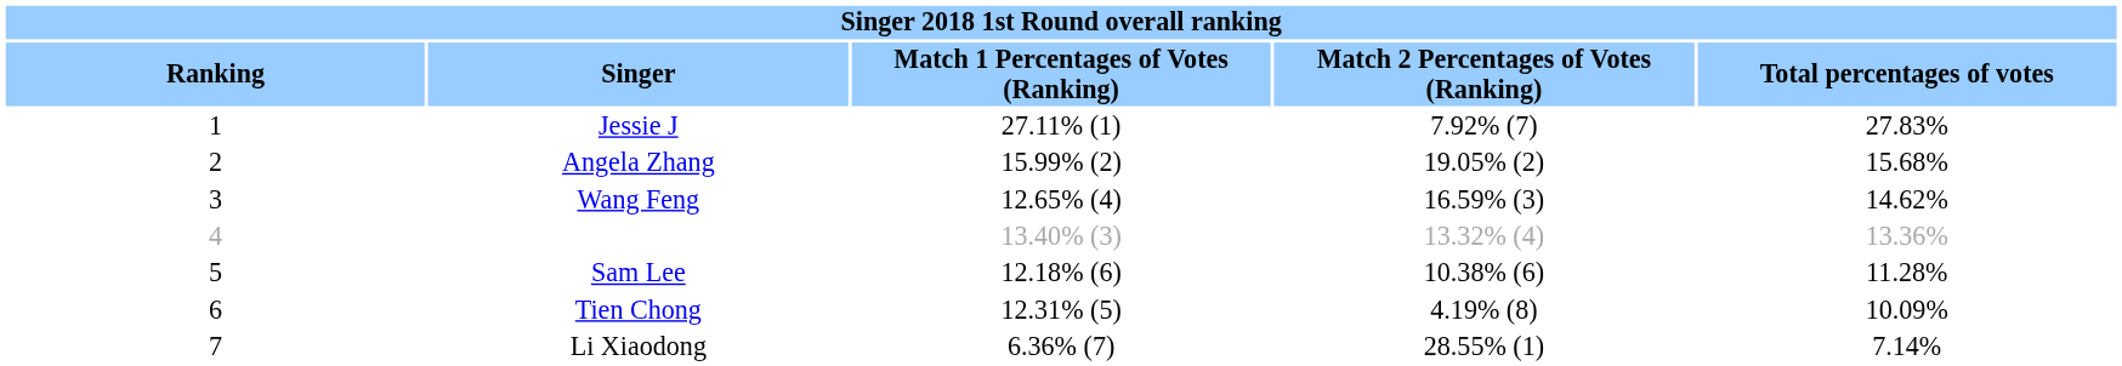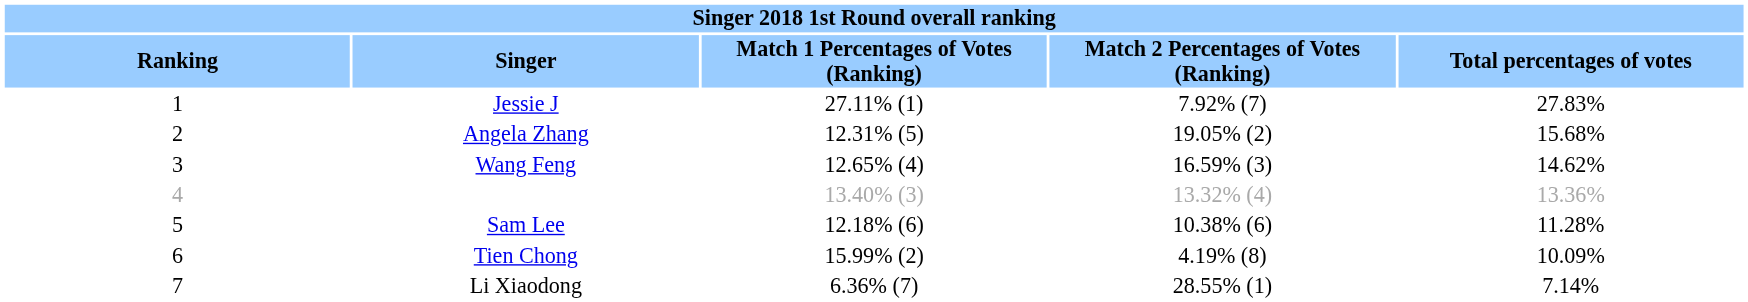Angela Zhang | column 3: 15.99% (2) -> 12.31% (5)
Tien Chong | column 3: 12.31% (5) -> 15.99% (2)
